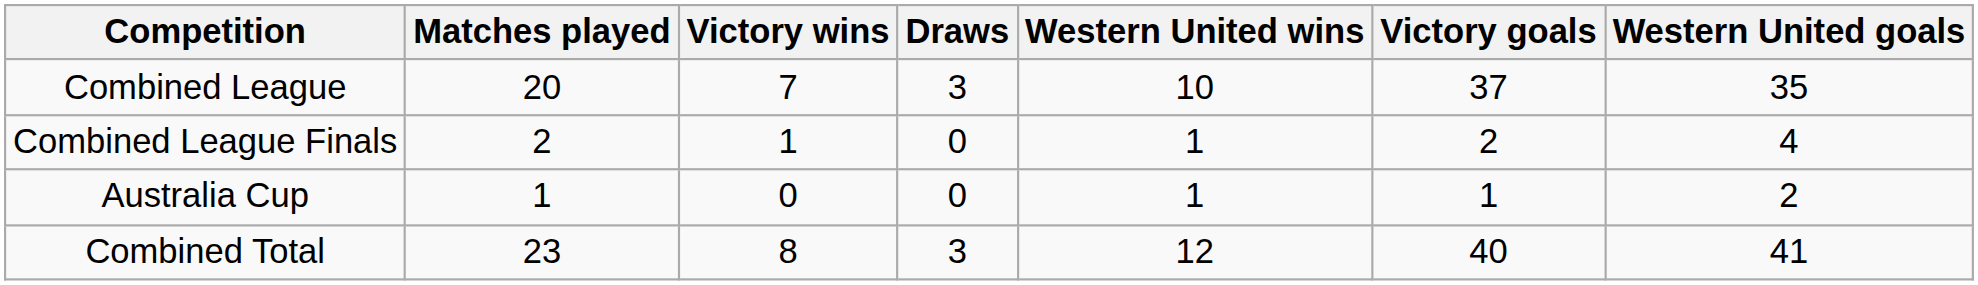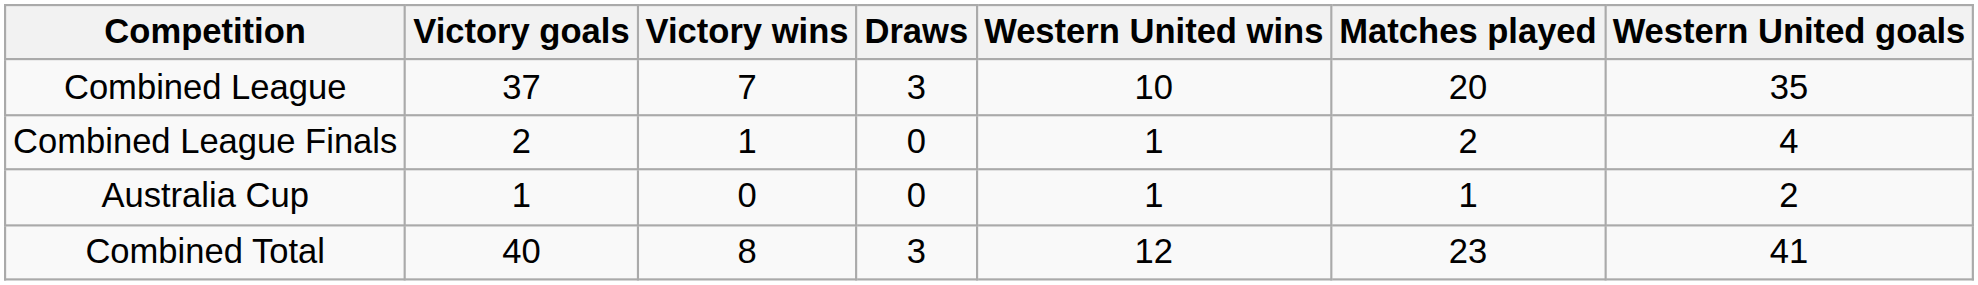columns swapped: Matches played <-> Victory goals
